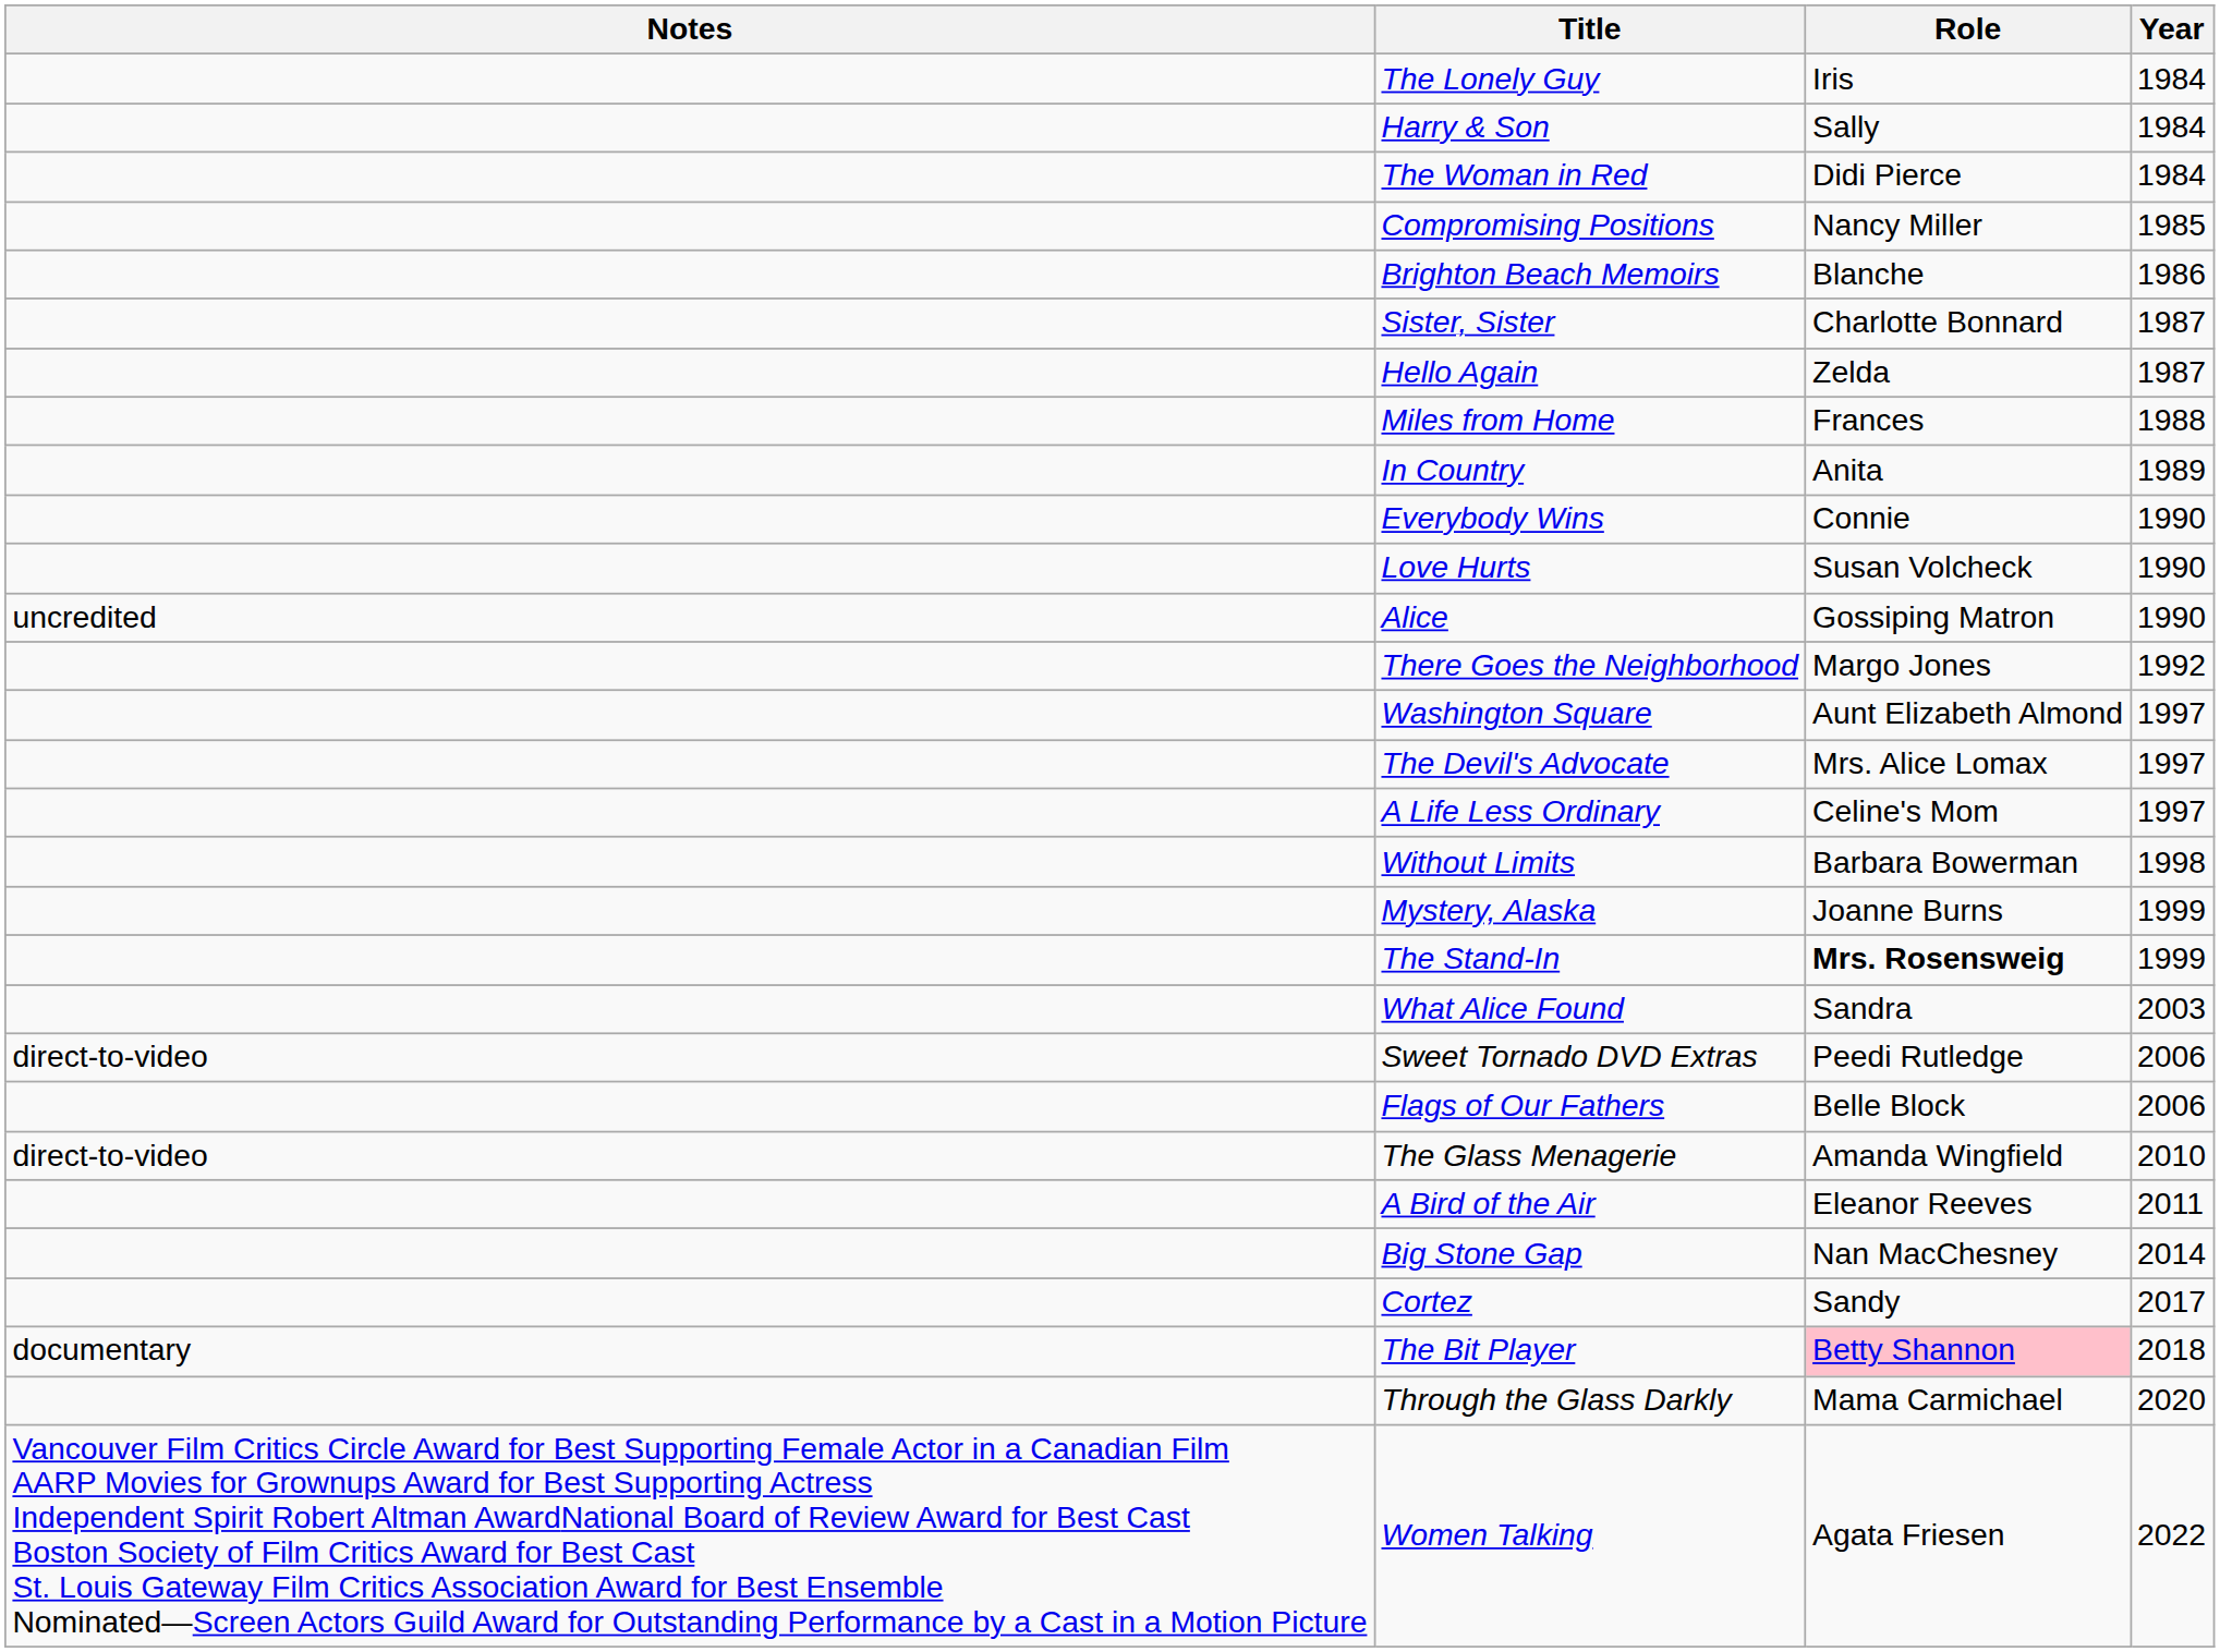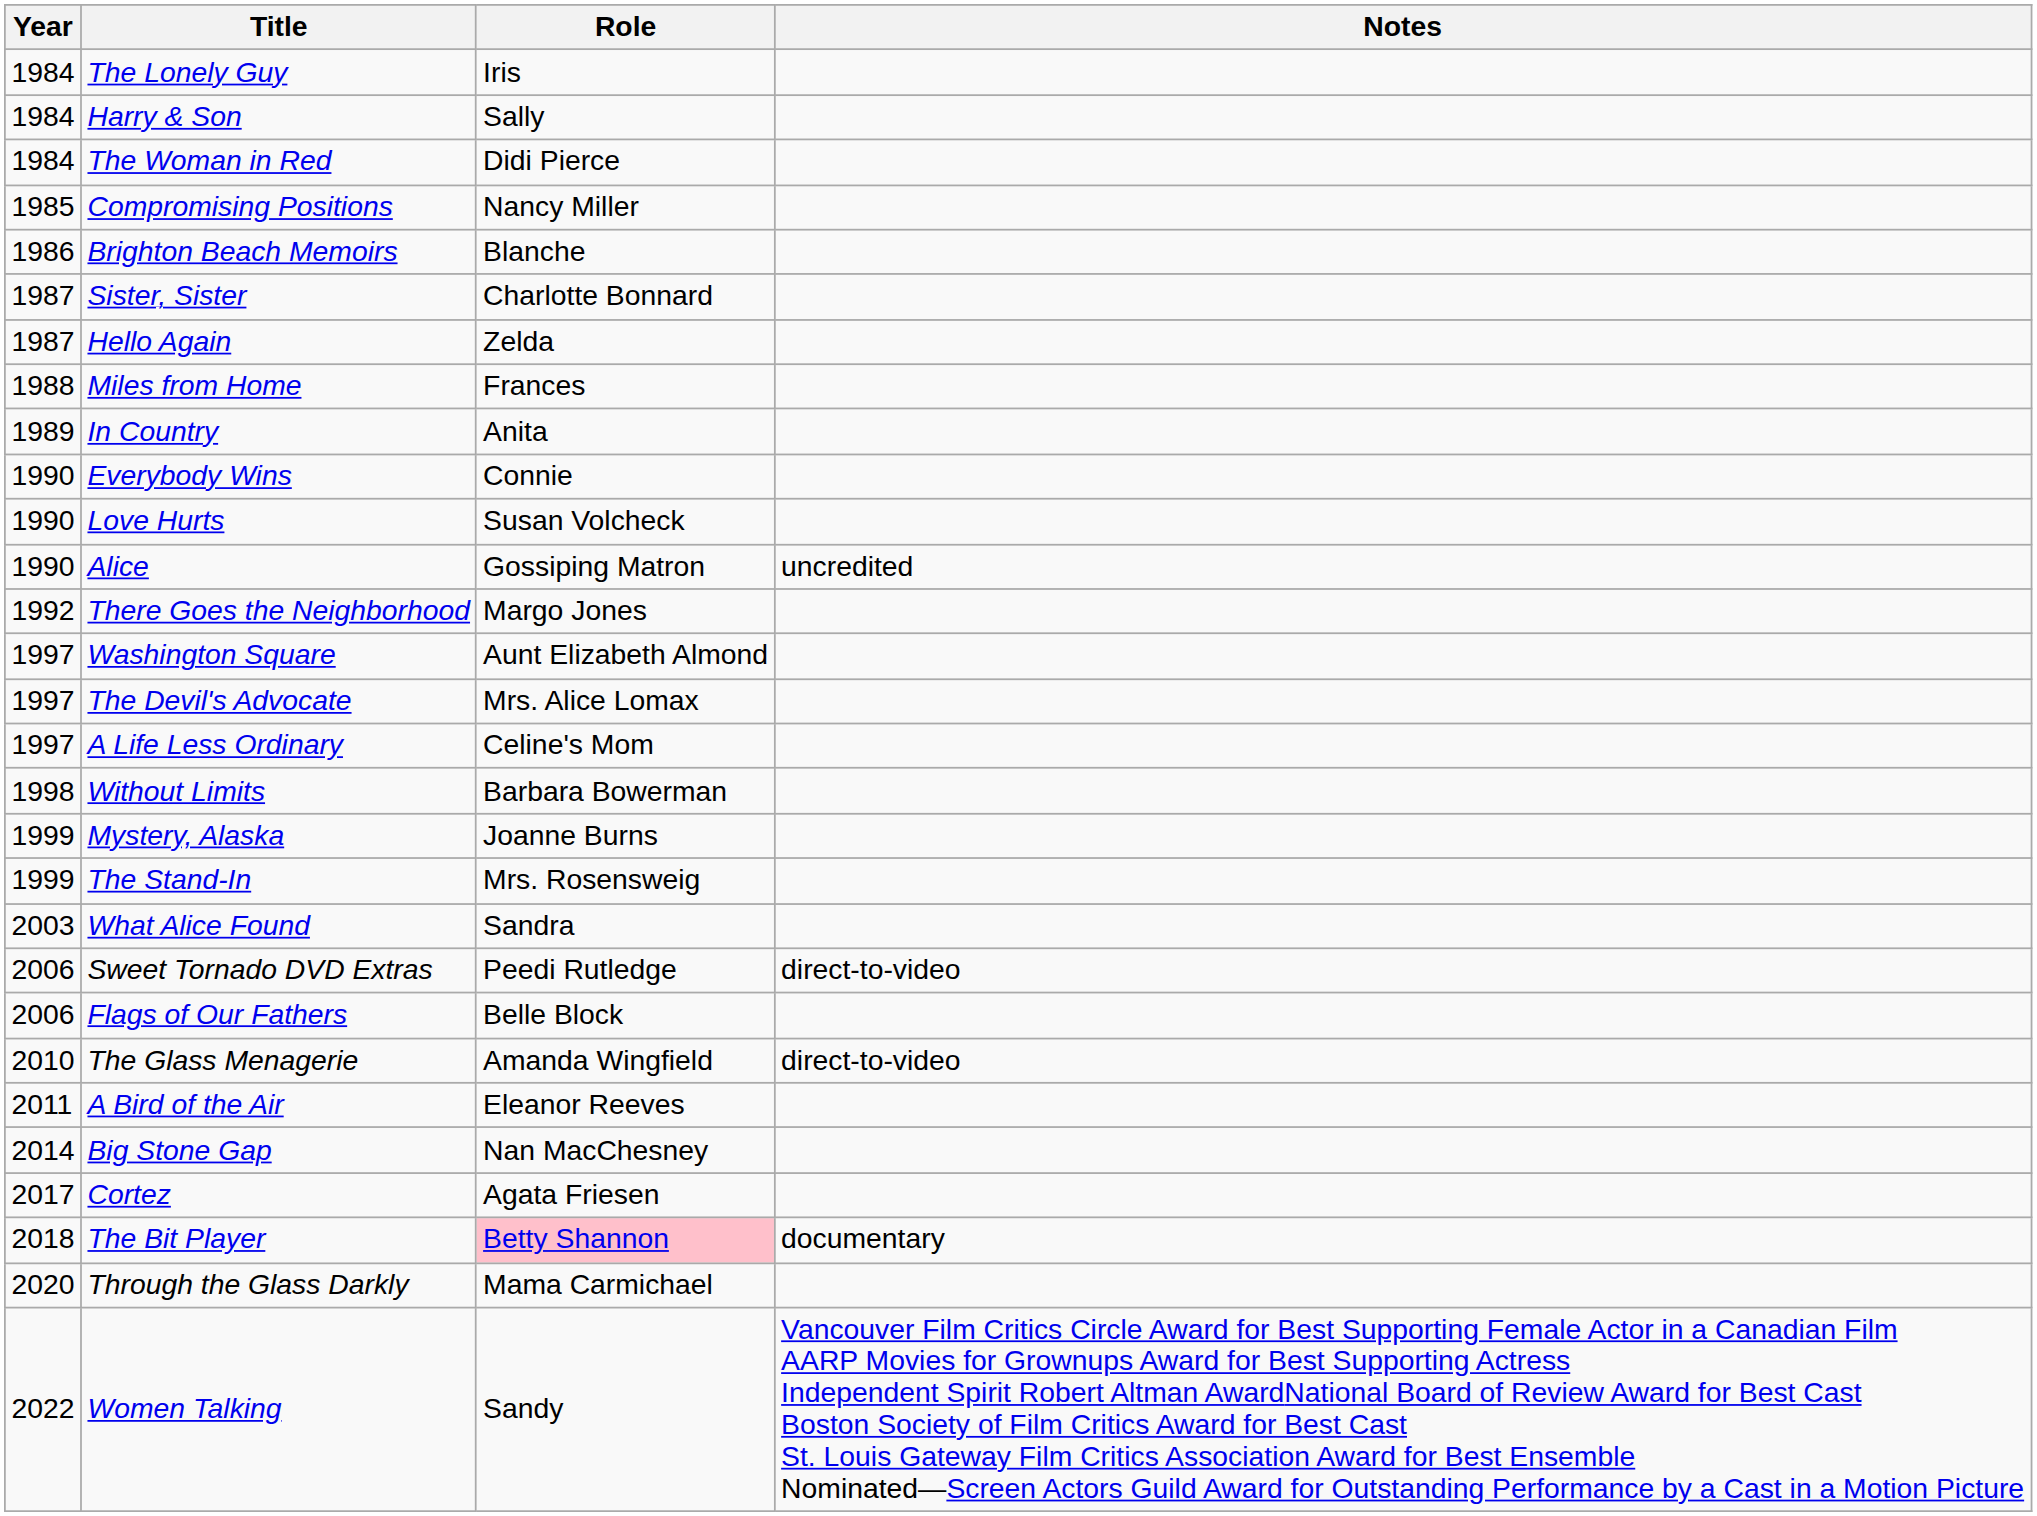columns swapped: Year <-> Notes
The Stand-In | Role: bold -> normal
Cortez | Role: Sandy -> Agata Friesen
Women Talking | Role: Agata Friesen -> Sandy
